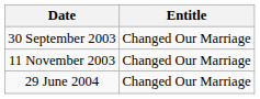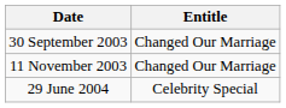29 June 2004 | Entitle: Changed Our Marriage -> Celebrity Special
